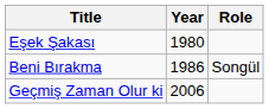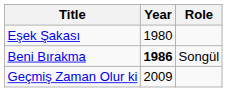Beni Bırakma | Year: normal -> bold
Geçmiş Zaman Olur ki | Year: 2006 -> 2009
